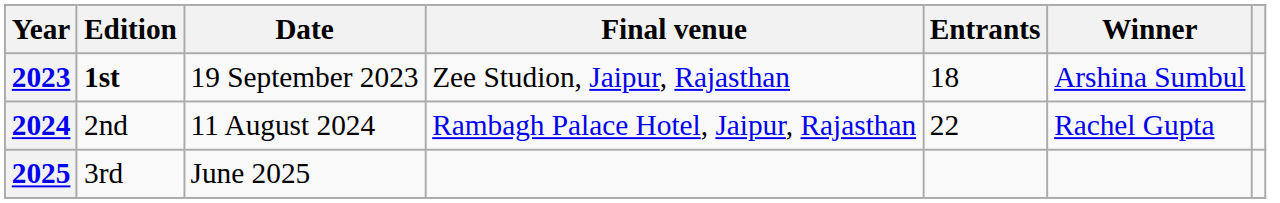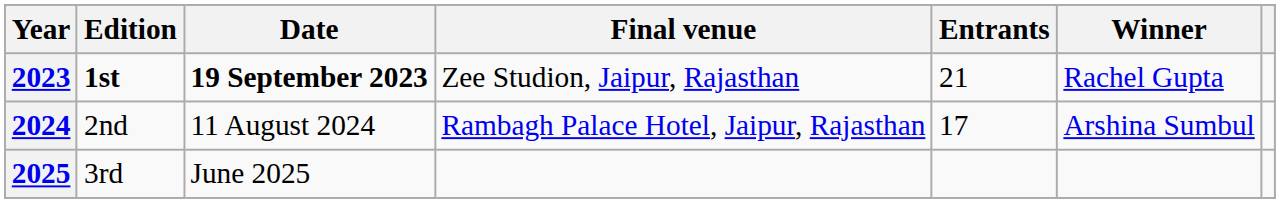2023 | Date: normal -> bold
2023 | Entrants: 18 -> 21
2023 | Winner: Arshina Sumbul -> Rachel Gupta
2024 | Entrants: 22 -> 17
2024 | Winner: Rachel Gupta -> Arshina Sumbul
